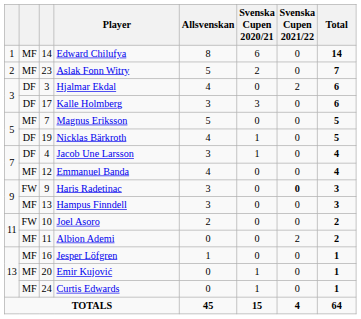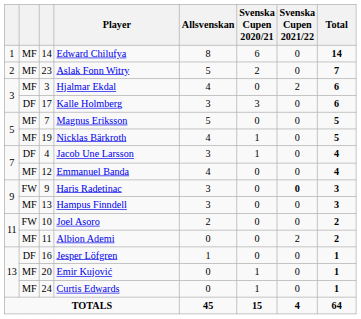Hjalmar Ekdal | column 2: DF -> MF
Nicklas Bärkroth | column 2: DF -> MF
Jesper Löfgren | column 2: MF -> DF
